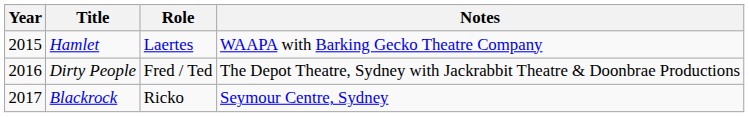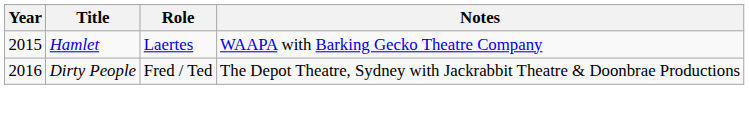- row: 2017 | Blackrock | Ricko | Seymour Centre, Sydney
